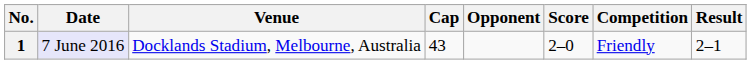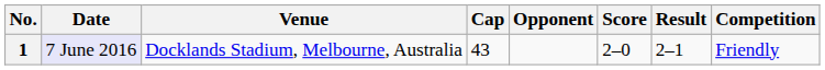columns swapped: Result <-> Competition
